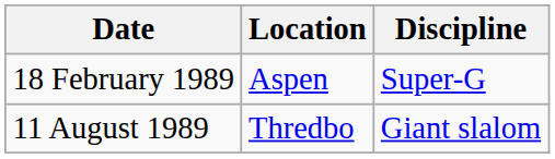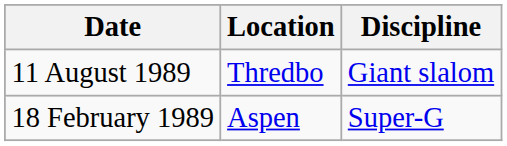rows swapped: 18 February 1989 <-> 11 August 1989
